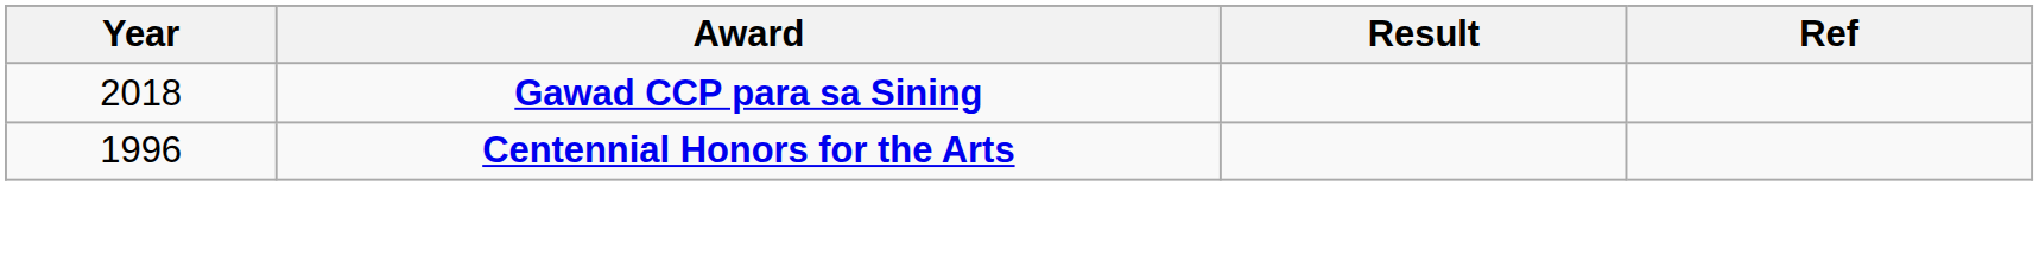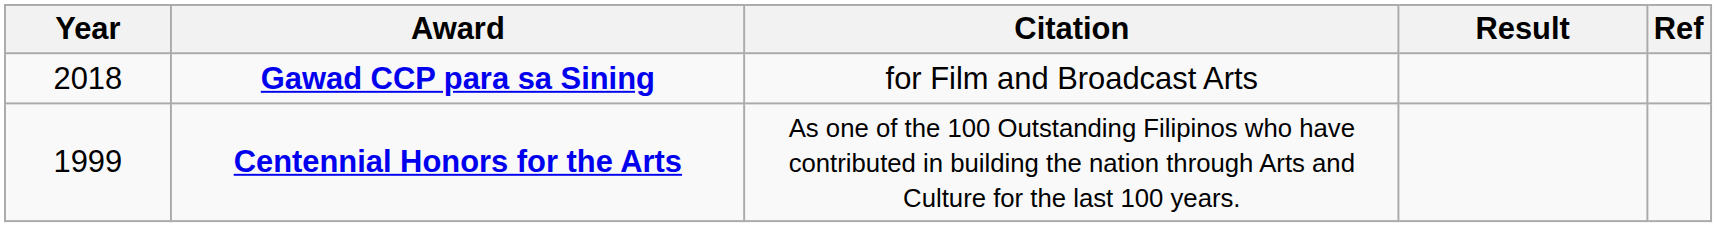+ column: Citation | for Film and Broadcast Arts | As one of the 100 Outstanding Filipinos who have contributed in building the nation through Arts and Culture for the last 100 years.
Centennial Honors for the Arts | Year: 1996 -> 1999
